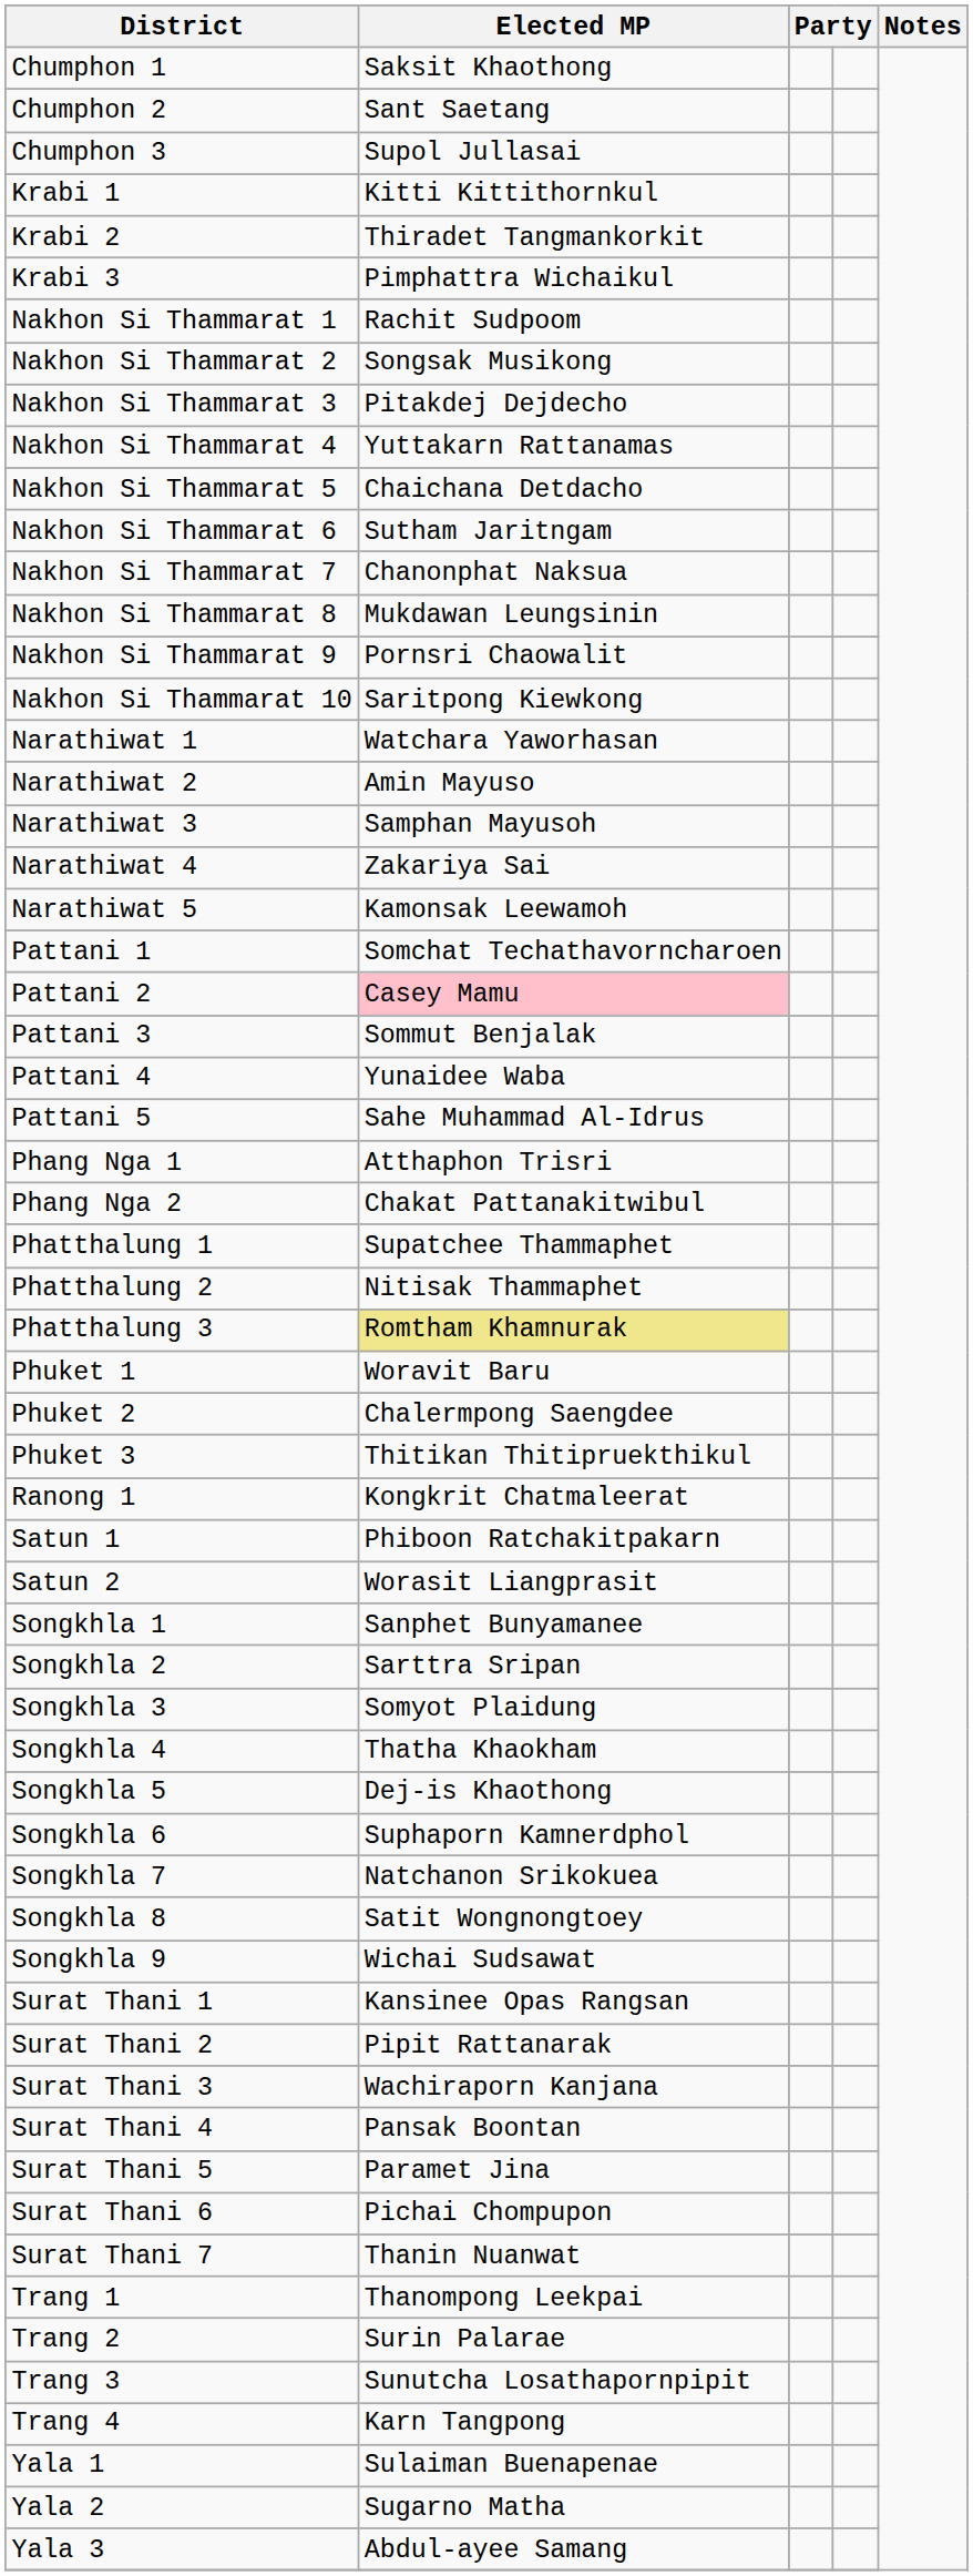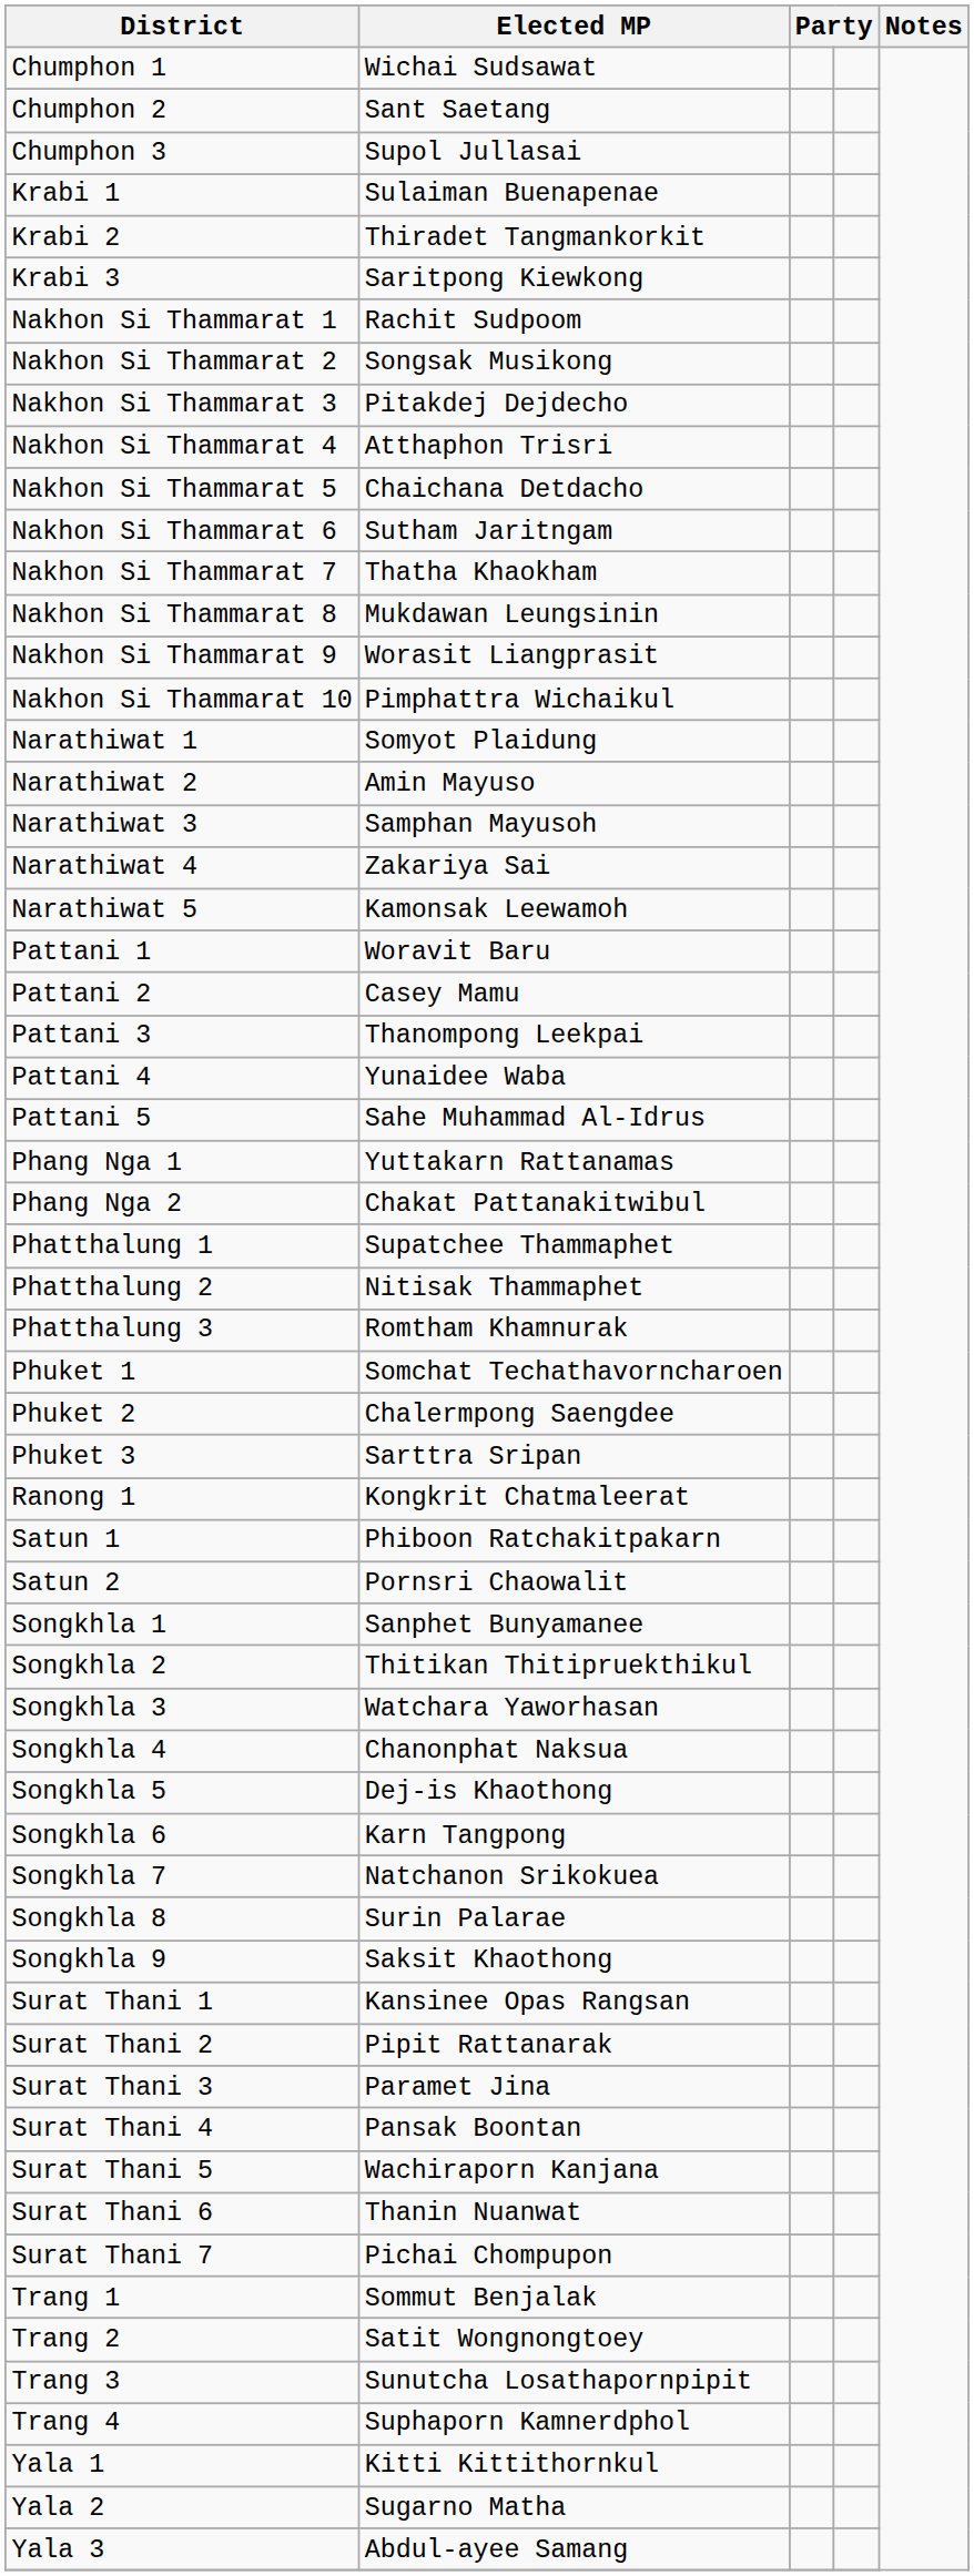Chumphon 1 | Elected MP: Saksit Khaothong -> Wichai Sudsawat
Krabi 1 | Elected MP: Kitti Kittithornkul -> Sulaiman Buenapenae
Krabi 3 | Elected MP: Pimphattra Wichaikul -> Saritpong Kiewkong
Nakhon Si Thammarat 4 | Elected MP: Yuttakarn Rattanamas -> Atthaphon Trisri
Nakhon Si Thammarat 7 | Elected MP: Chanonphat Naksua -> Thatha Khaokham
Nakhon Si Thammarat 9 | Elected MP: Pornsri Chaowalit -> Worasit Liangprasit
Nakhon Si Thammarat 10 | Elected MP: Saritpong Kiewkong -> Pimphattra Wichaikul
Narathiwat 1 | Elected MP: Watchara Yaworhasan -> Somyot Plaidung
Pattani 1 | Elected MP: Somchat Techathavorncharoen -> Woravit Baru
Pattani 2 | Elected MP: pink background -> no background
Pattani 3 | Elected MP: Sommut Benjalak -> Thanompong Leekpai
Phang Nga 1 | Elected MP: Atthaphon Trisri -> Yuttakarn Rattanamas
Phatthalung 3 | Elected MP: khaki background -> no background
Phuket 1 | Elected MP: Woravit Baru -> Somchat Techathavorncharoen
Phuket 3 | Elected MP: Thitikan Thitipruekthikul -> Sarttra Sripan
Satun 2 | Elected MP: Worasit Liangprasit -> Pornsri Chaowalit
Songkhla 2 | Elected MP: Sarttra Sripan -> Thitikan Thitipruekthikul
Songkhla 3 | Elected MP: Somyot Plaidung -> Watchara Yaworhasan
Songkhla 4 | Elected MP: Thatha Khaokham -> Chanonphat Naksua
Songkhla 6 | Elected MP: Suphaporn Kamnerdphol -> Karn Tangpong
Songkhla 8 | Elected MP: Satit Wongnongtoey -> Surin Palarae
Songkhla 9 | Elected MP: Wichai Sudsawat -> Saksit Khaothong
Surat Thani 3 | Elected MP: Wachiraporn Kanjana -> Paramet Jina
Surat Thani 5 | Elected MP: Paramet Jina -> Wachiraporn Kanjana
Surat Thani 6 | Elected MP: Pichai Chompupon -> Thanin Nuanwat
Surat Thani 7 | Elected MP: Thanin Nuanwat -> Pichai Chompupon
Trang 1 | Elected MP: Thanompong Leekpai -> Sommut Benjalak
Trang 2 | Elected MP: Surin Palarae -> Satit Wongnongtoey
Trang 4 | Elected MP: Karn Tangpong -> Suphaporn Kamnerdphol
Yala 1 | Elected MP: Sulaiman Buenapenae -> Kitti Kittithornkul
